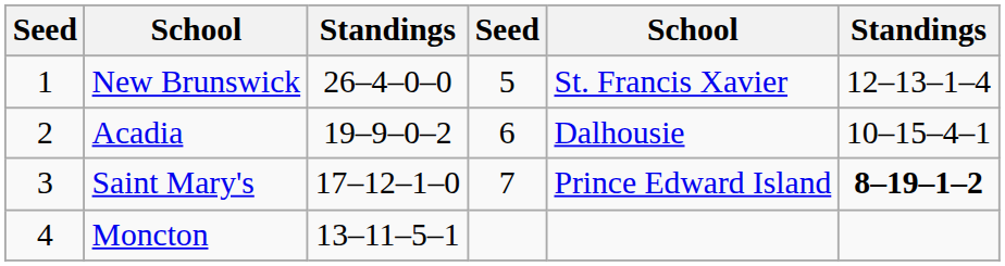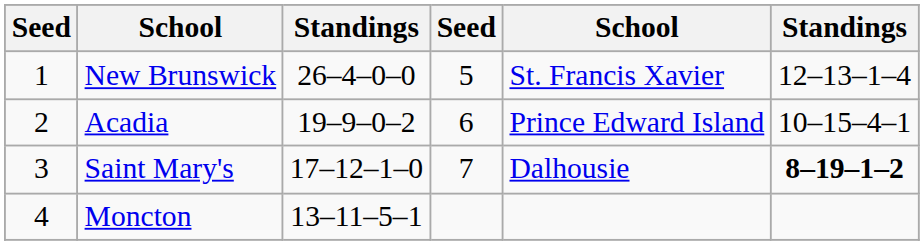Acadia | column 5: Dalhousie -> Prince Edward Island
Saint Mary's | column 5: Prince Edward Island -> Dalhousie
